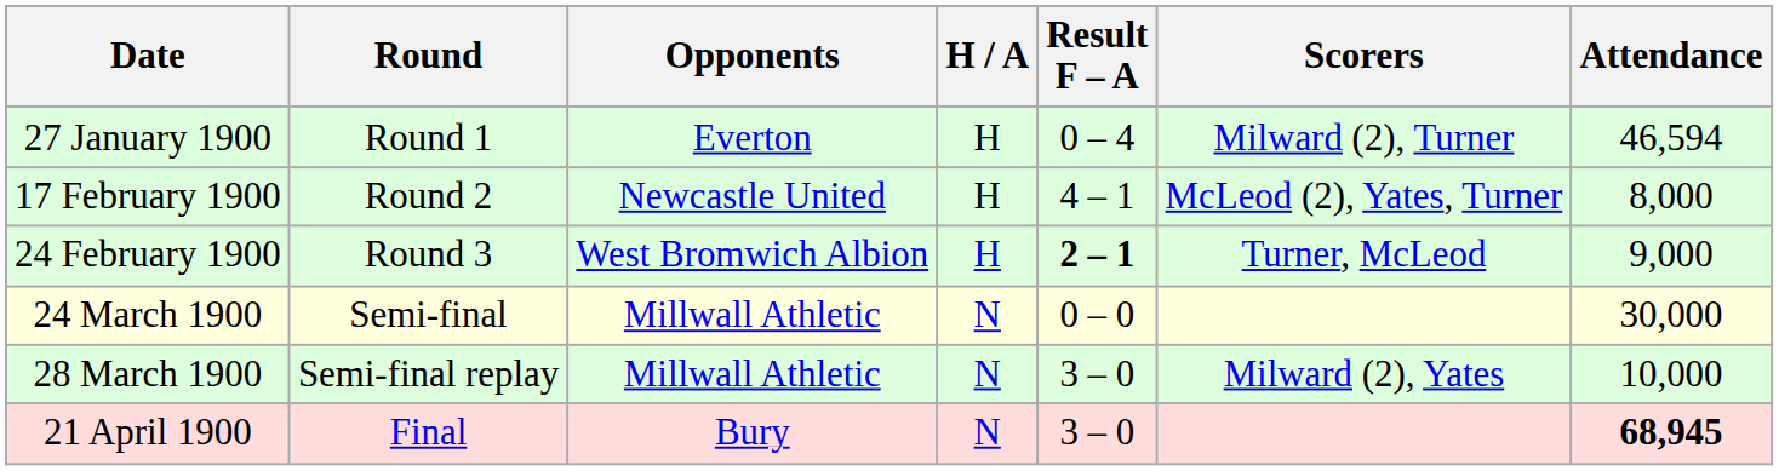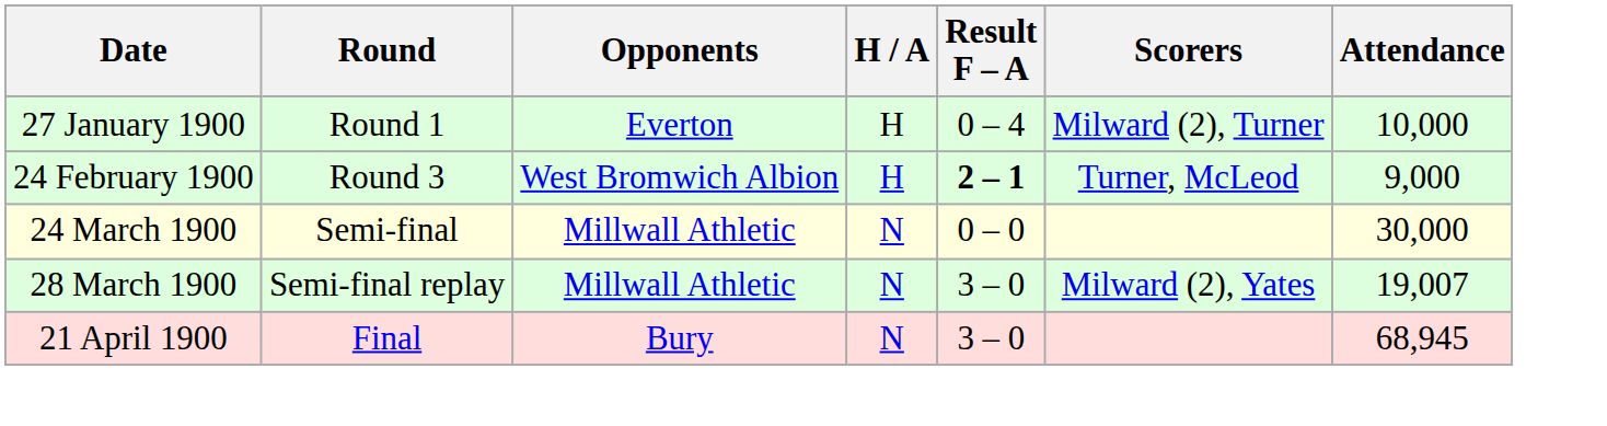27 January 1900 | Attendance: 46,594 -> 10,000
- row: 17 February 1900 | Round 2 | Newcastle United | H | 4 – 1 | McLeod (2), Yates, Turner | 8,000
28 March 1900 | Attendance: 10,000 -> 19,007
21 April 1900 | Attendance: bold -> normal
